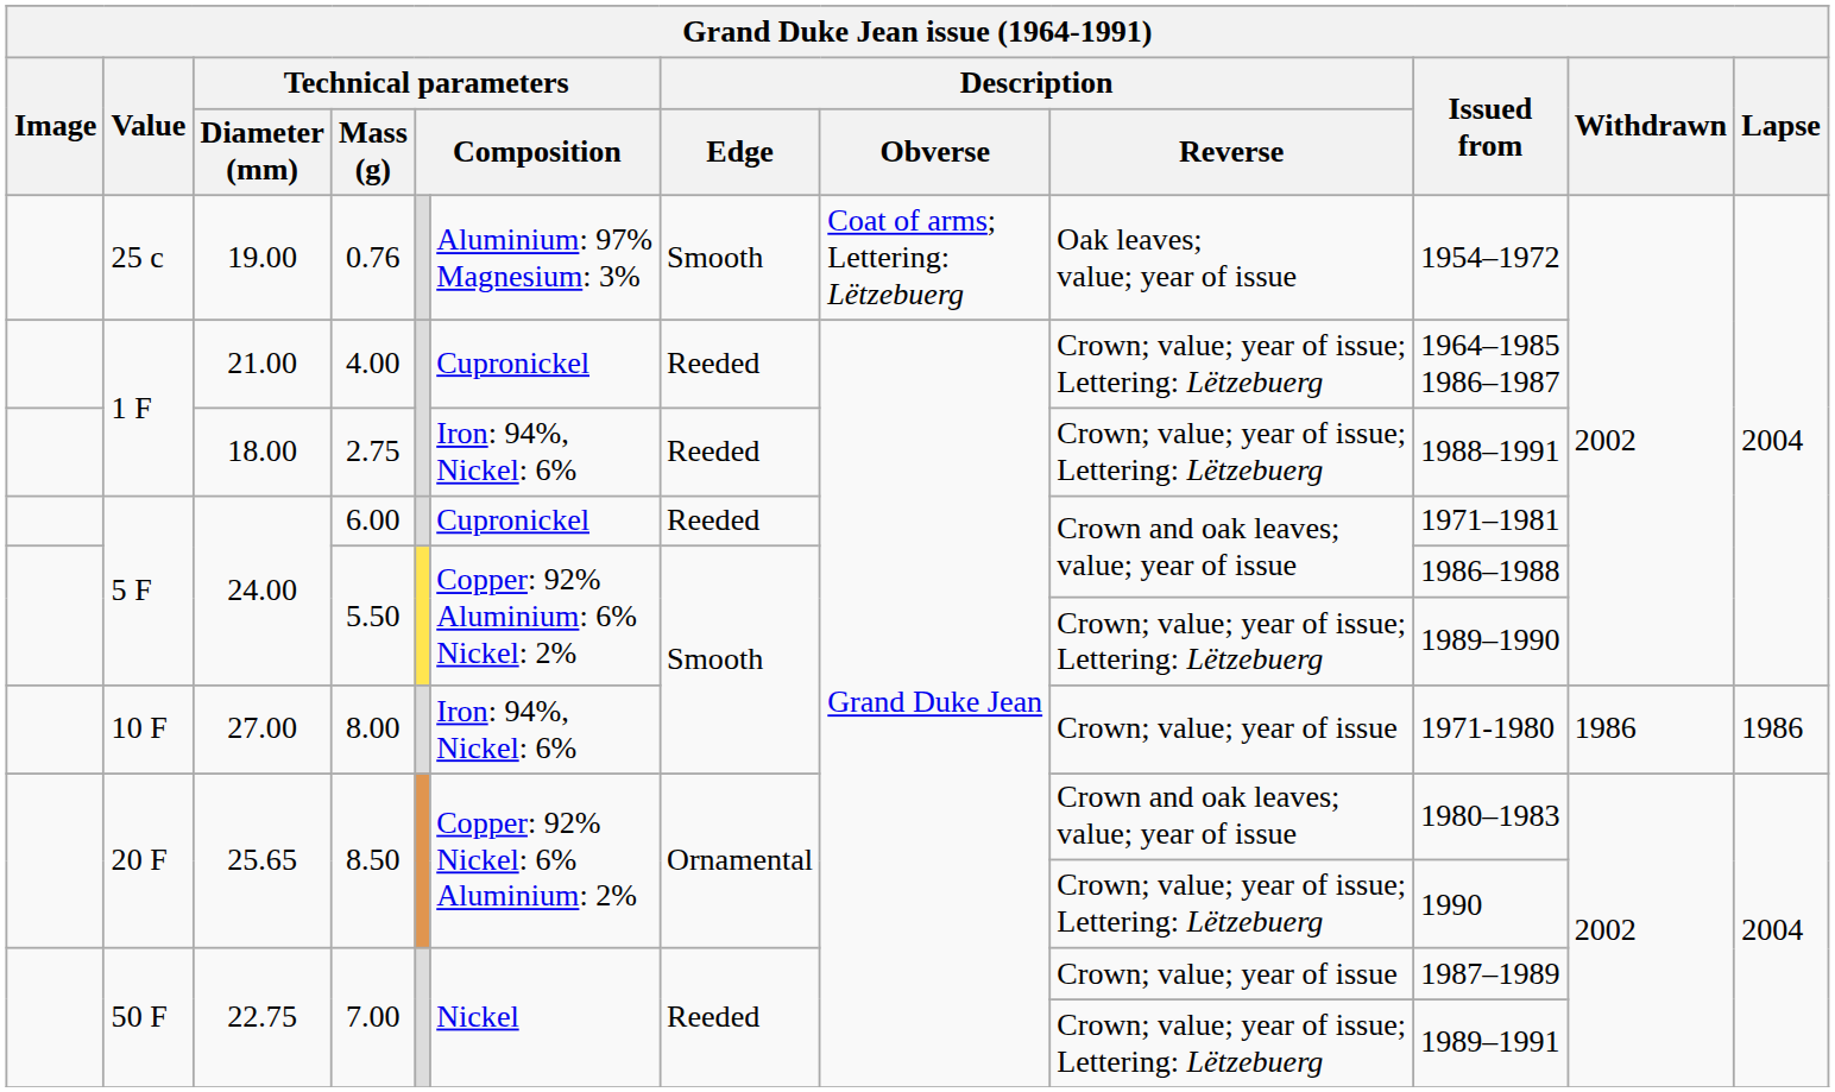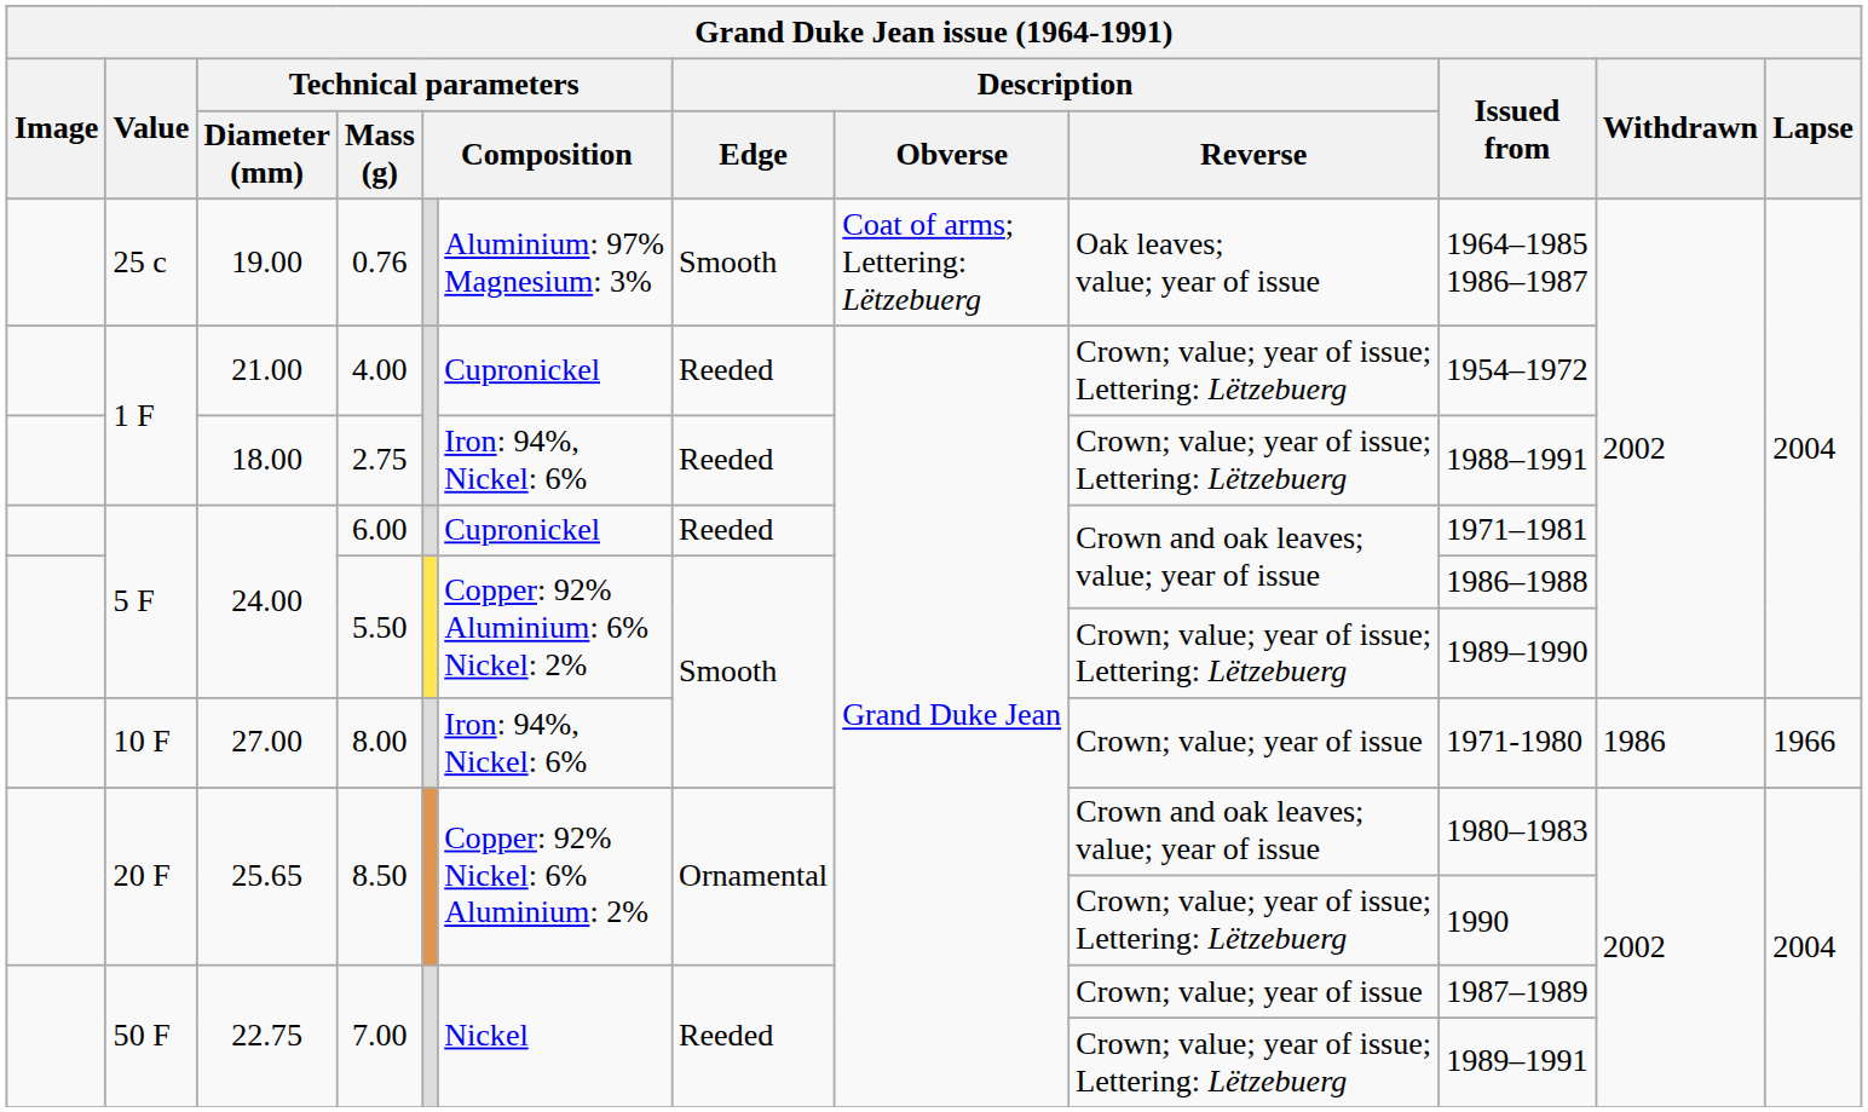0.76 | Issued from: 1954–1972 -> 1964–1985 1986–1987
4.00 | Issued from: 1964–1985 1986–1987 -> 1954–1972
8.00 | Lapse: 1986 -> 1966
